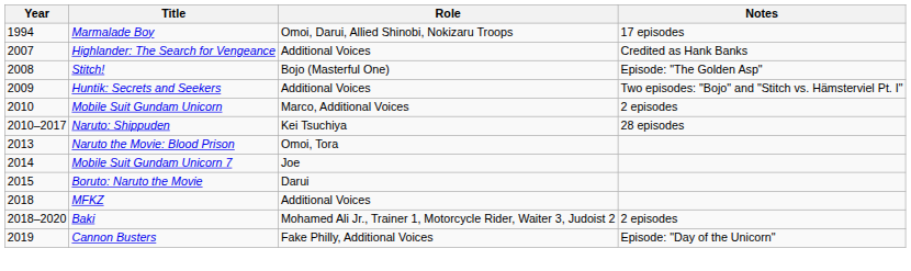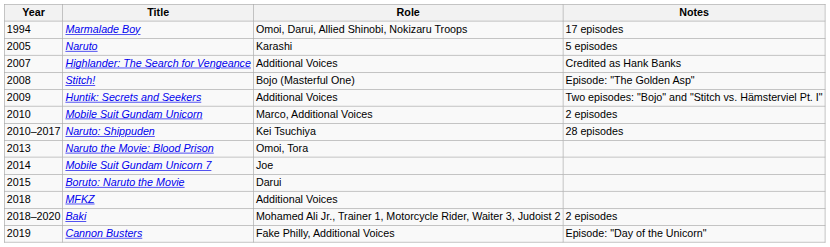+ row: 2005 | Naruto | Karashi | 5 episodes
